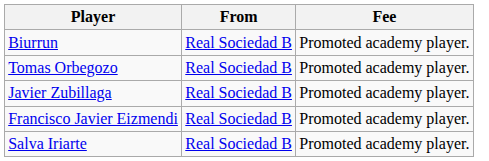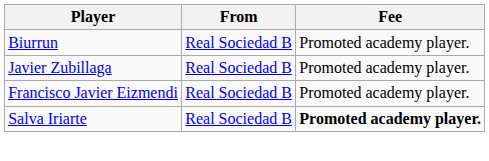- row: Tomas Orbegozo | Real Sociedad B | Promoted academy player.
Salva Iriarte | Fee: normal -> bold
